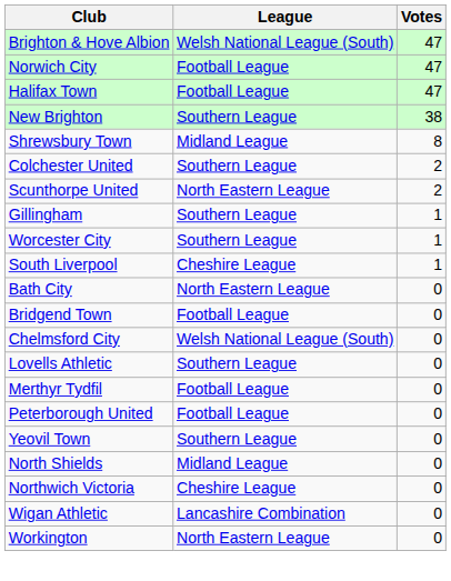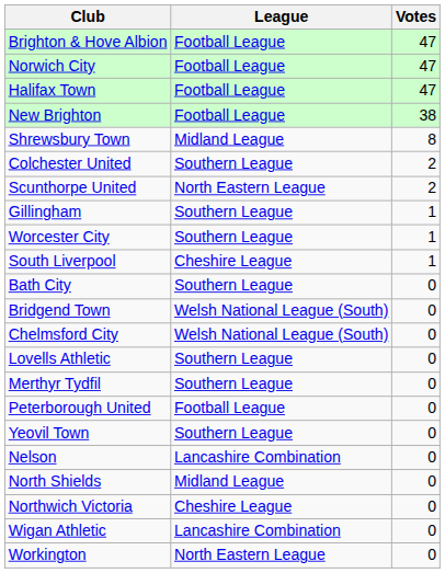Brighton & Hove Albion | League: Welsh National League (South) -> Football League
New Brighton | League: Southern League -> Football League
Bath City | League: North Eastern League -> Southern League
Bridgend Town | League: Football League -> Welsh National League (South)
Merthyr Tydfil | League: Football League -> Southern League
+ row: Nelson | Lancashire Combination | 0
